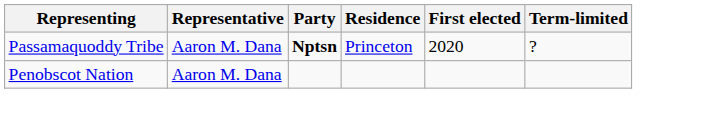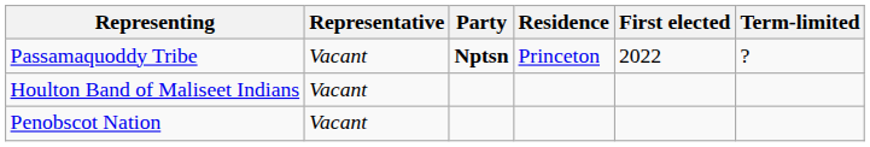Passamaquoddy Tribe | Representative: Aaron M. Dana -> Vacant
Passamaquoddy Tribe | First elected: 2020 -> 2022
+ row: Houlton Band of Maliseet Indians | Vacant
Penobscot Nation | Representative: Aaron M. Dana -> Vacant
